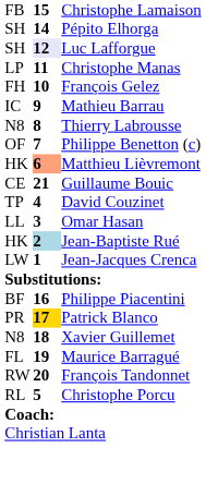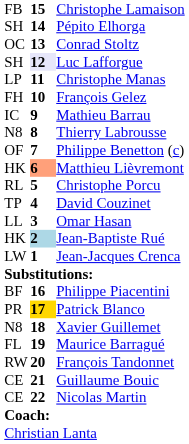+ row: OC | 13 | Conrad Stoltz
rows swapped: Christophe Porcu <-> Guillaume Bouic
+ row: CE | 22 | Nicolas Martin
